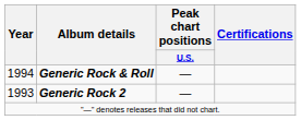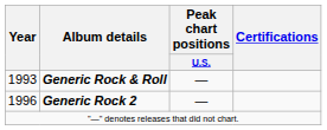Generic Rock & Roll | Year: 1994 -> 1993
Generic Rock 2 | Year: 1993 -> 1996
